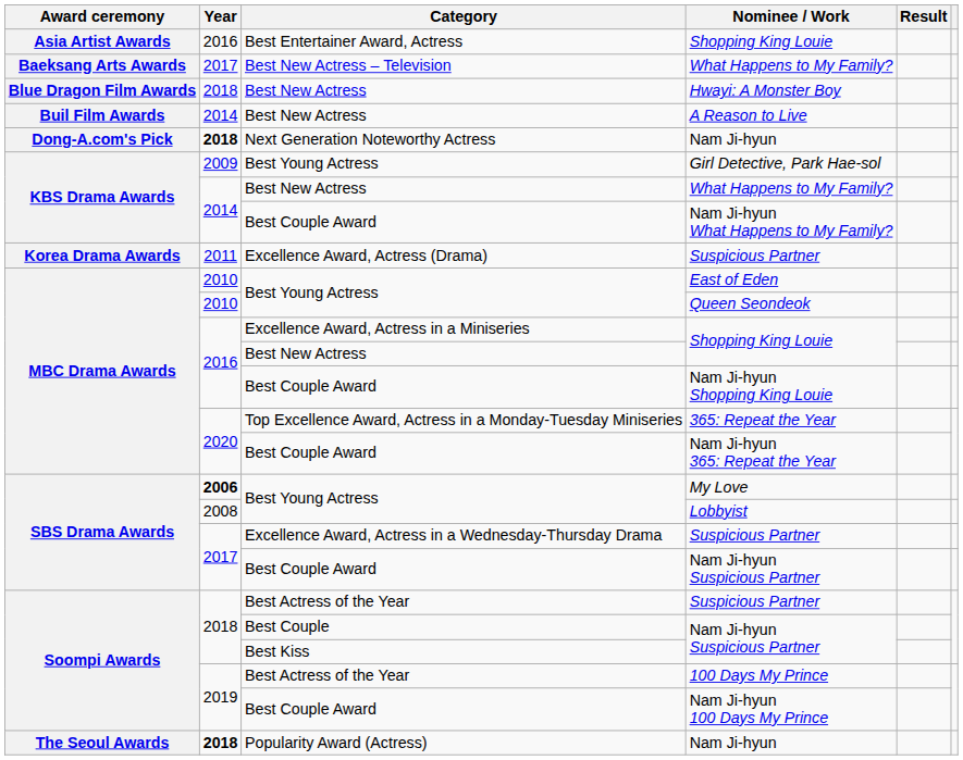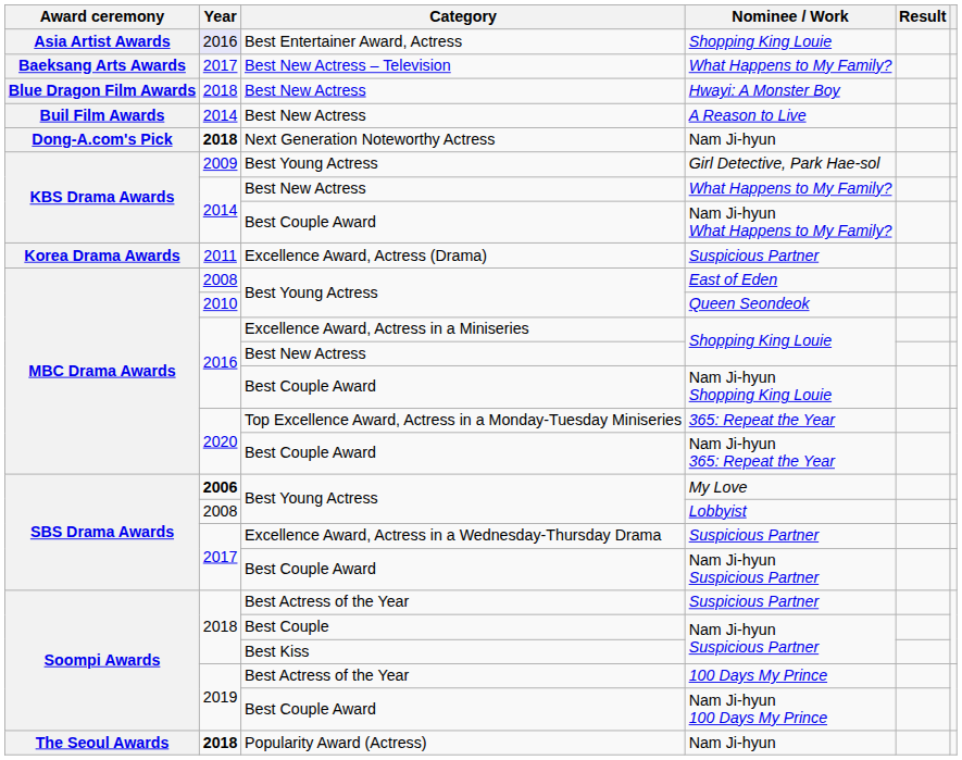Best Entertainer Award, Actress / Shopping King Louie | Year: no background -> lavender background
East of Eden | Year: 2010 -> 2008
